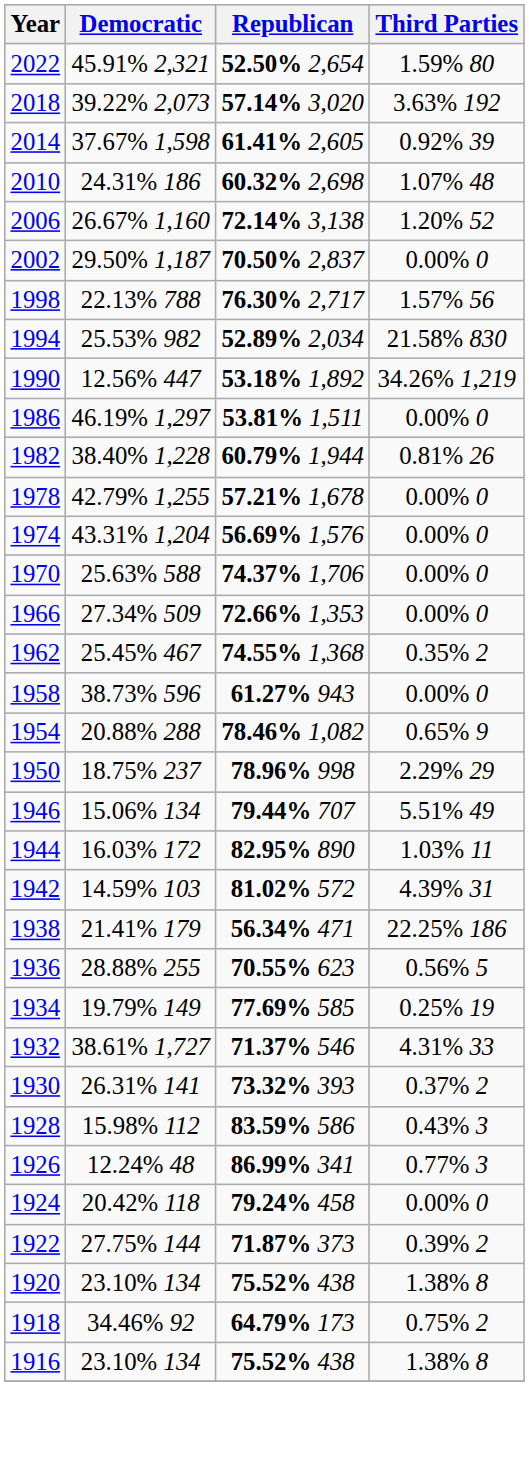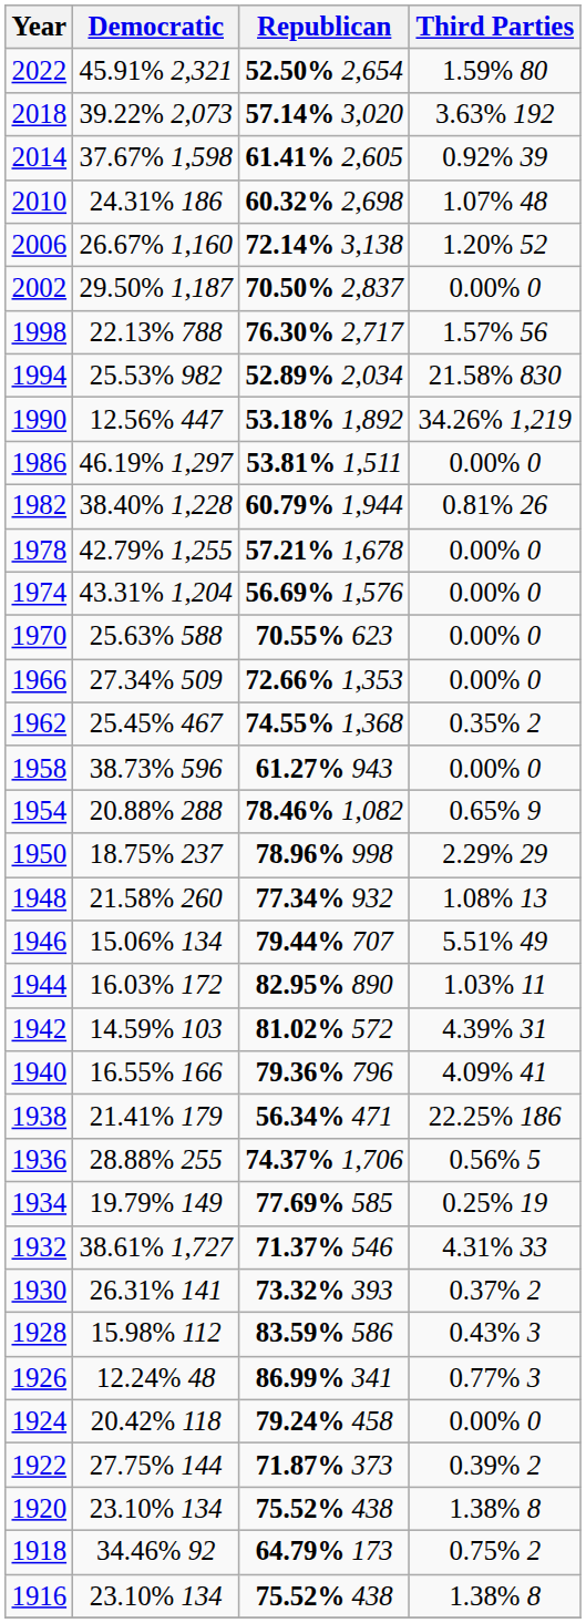1970 | Republican: 74.37% 1,706 -> 70.55% 623
+ row: 1948 | 21.58% 260 | 77.34% 932 | 1.08% 13
+ row: 1940 | 16.55% 166 | 79.36% 796 | 4.09% 41
1936 | Republican: 70.55% 623 -> 74.37% 1,706
